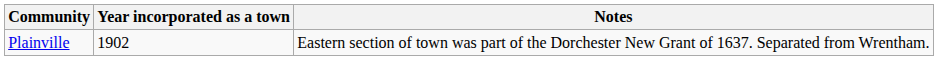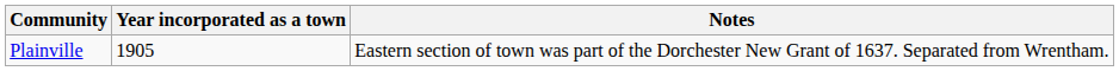Plainville | Year incorporated as a town: 1902 -> 1905
